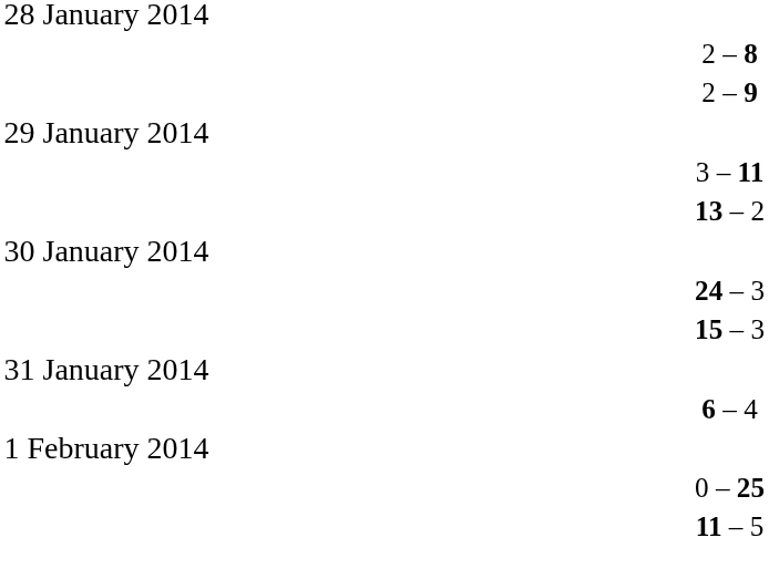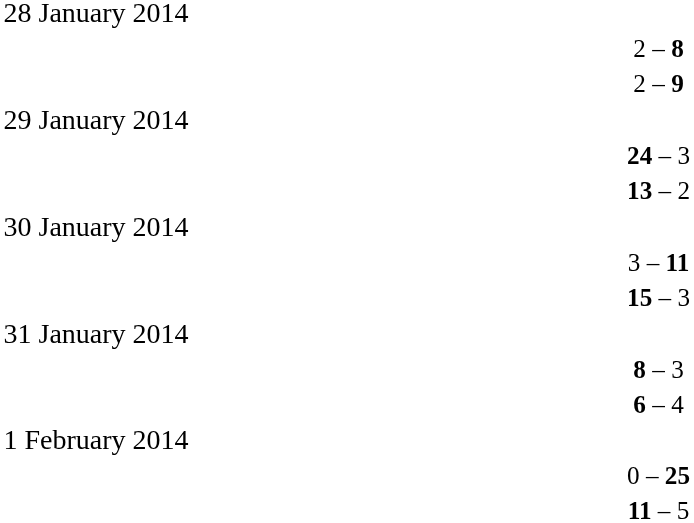rows swapped: 24 – 3 <-> 3 – 11
+ row: 8 – 3
